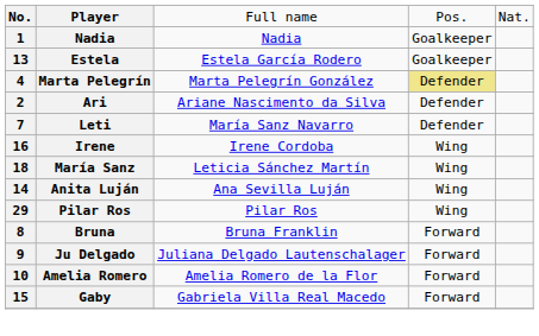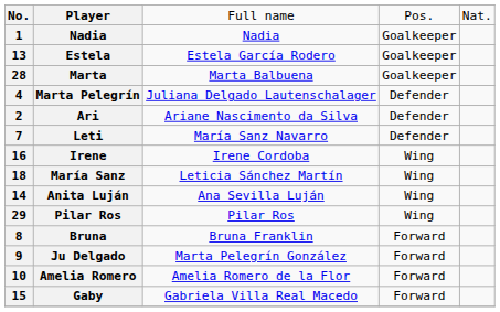+ row: 28 | Marta | Marta Balbuena | Goalkeeper
Marta Pelegrín | column 3: Marta Pelegrín González -> Juliana Delgado Lautenschalager
Marta Pelegrín | column 4: khaki background -> no background
Ju Delgado | column 3: Juliana Delgado Lautenschalager -> Marta Pelegrín González
